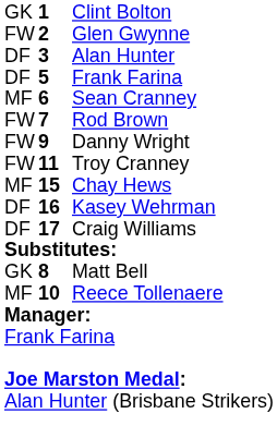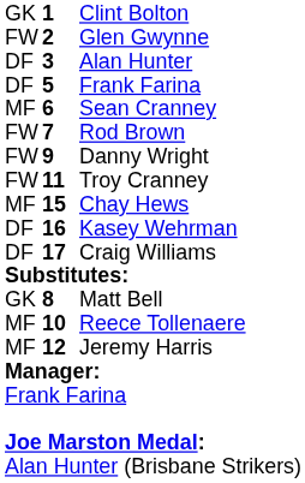+ row: MF | 12 | Jeremy Harris
